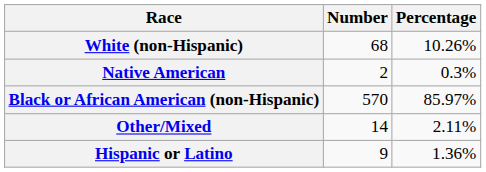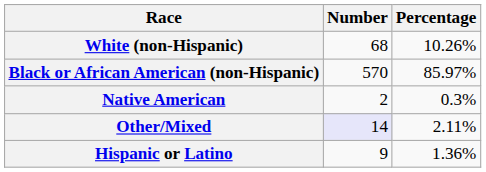rows swapped: Black or African American (non-Hispanic) <-> Native American
Other/Mixed | Number: no background -> lavender background
